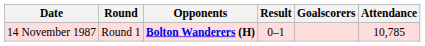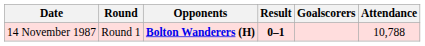14 November 1987 | Result: normal -> bold
14 November 1987 | Attendance: 10,785 -> 10,788
